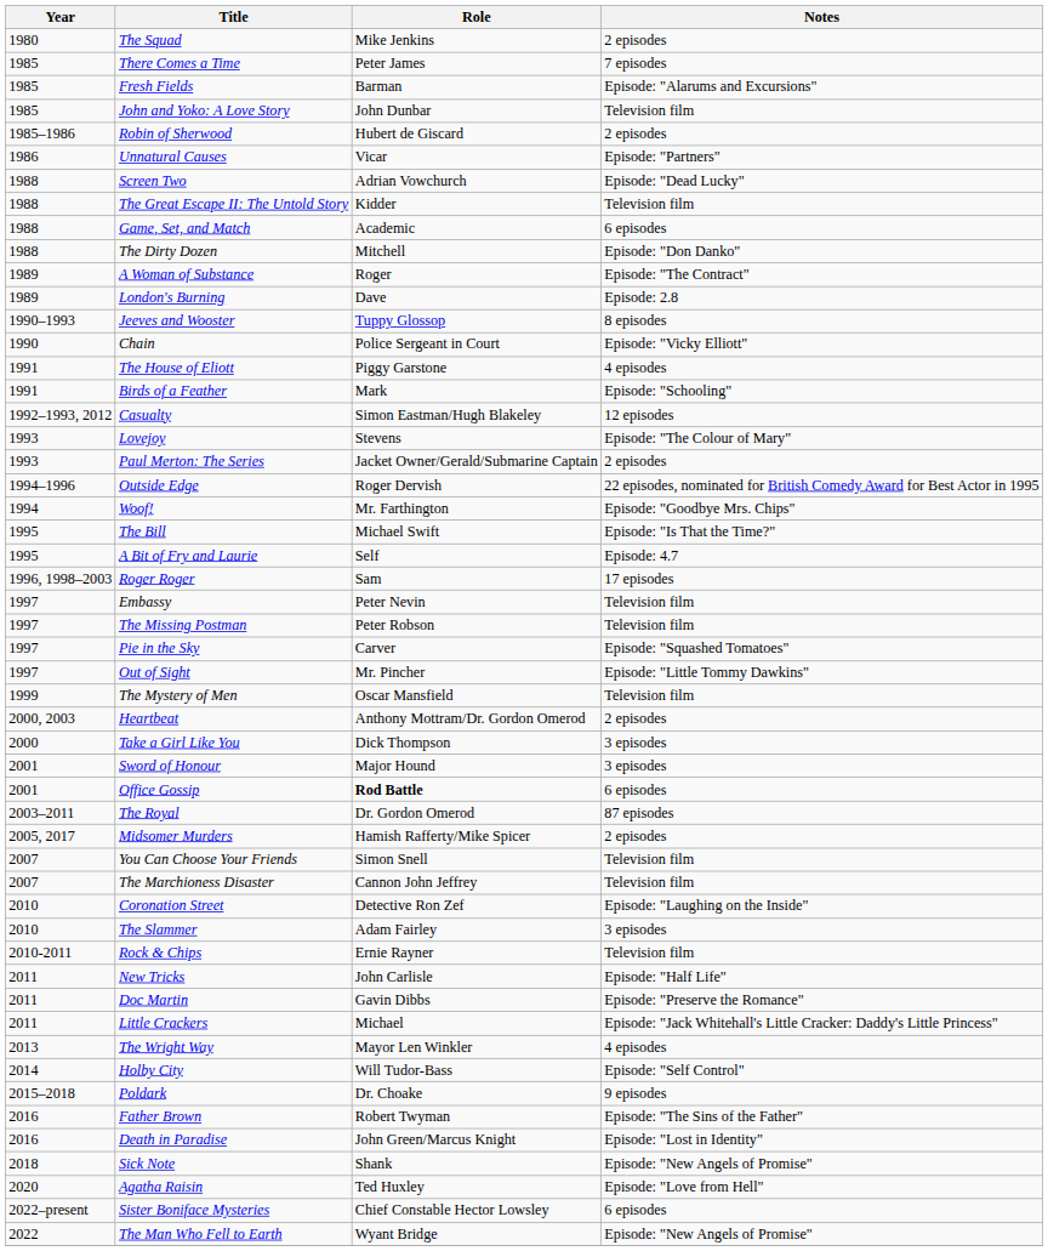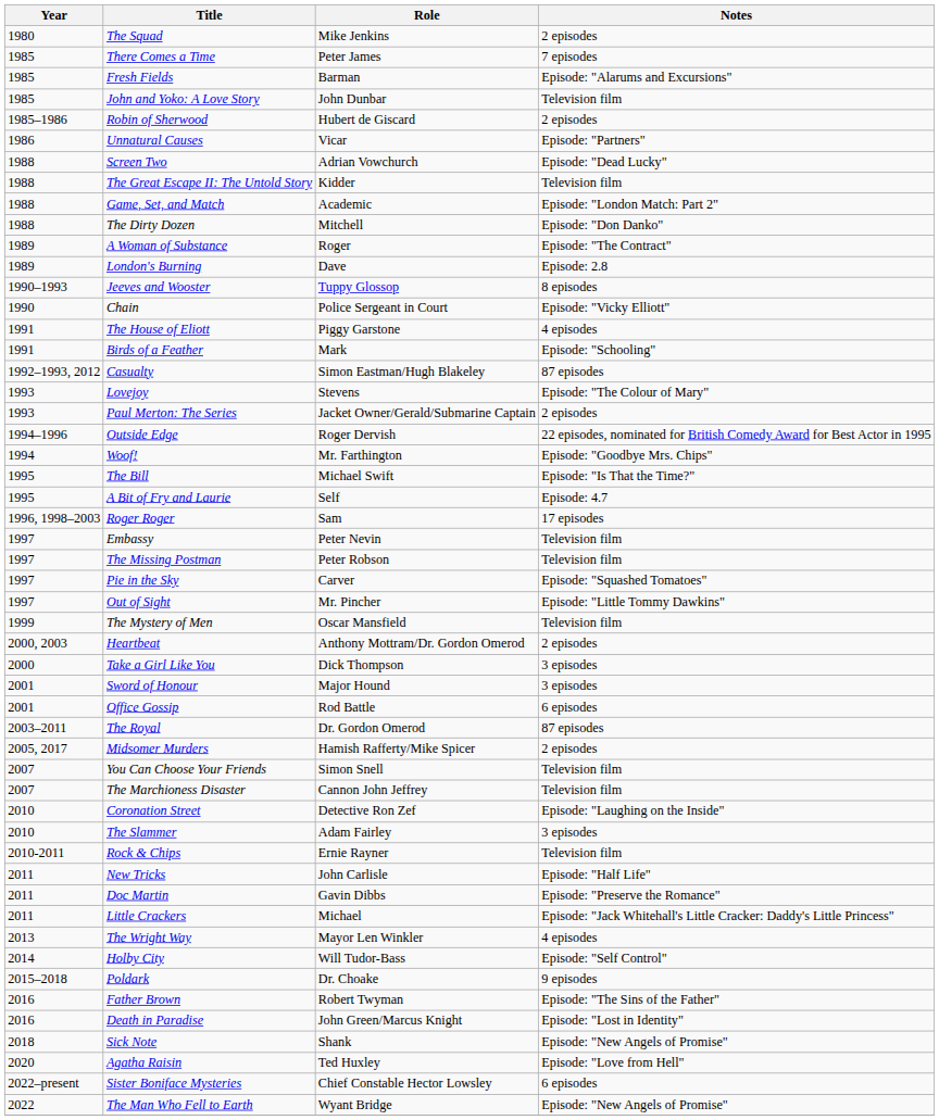Game, Set, and Match | Notes: 6 episodes -> Episode: "London Match: Part 2"
Casualty | Notes: 12 episodes -> 87 episodes
Office Gossip | Role: bold -> normal
